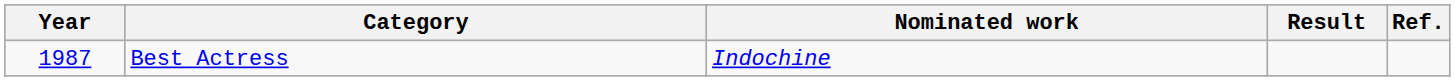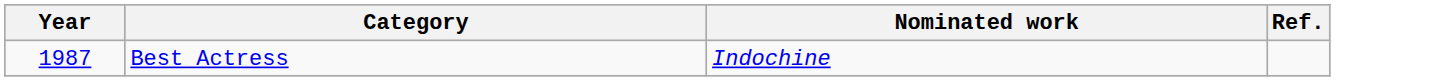- column: Result
